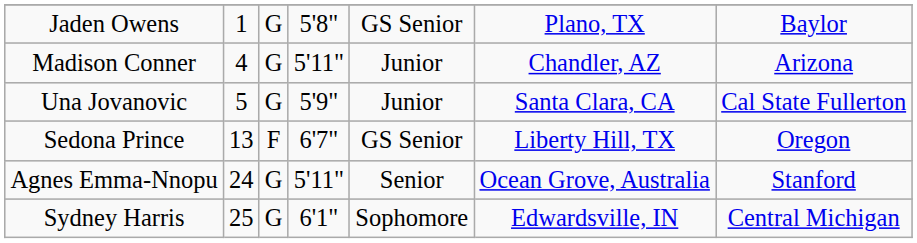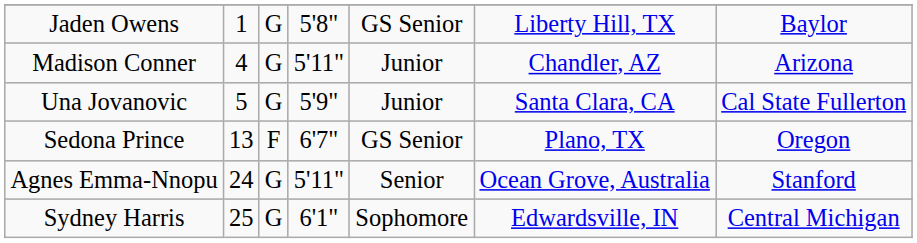Jaden Owens | column 6: Plano, TX -> Liberty Hill, TX
Sedona Prince | column 6: Liberty Hill, TX -> Plano, TX
